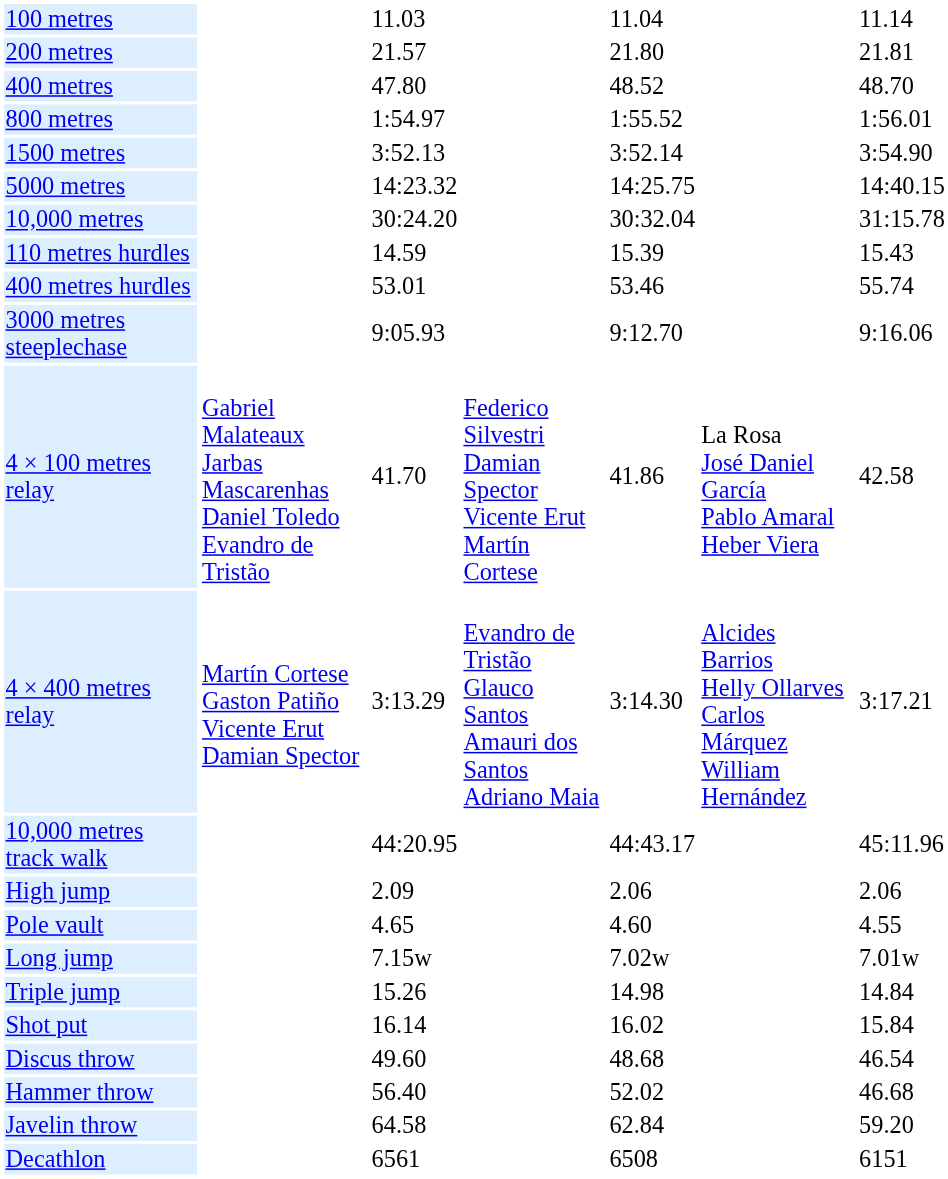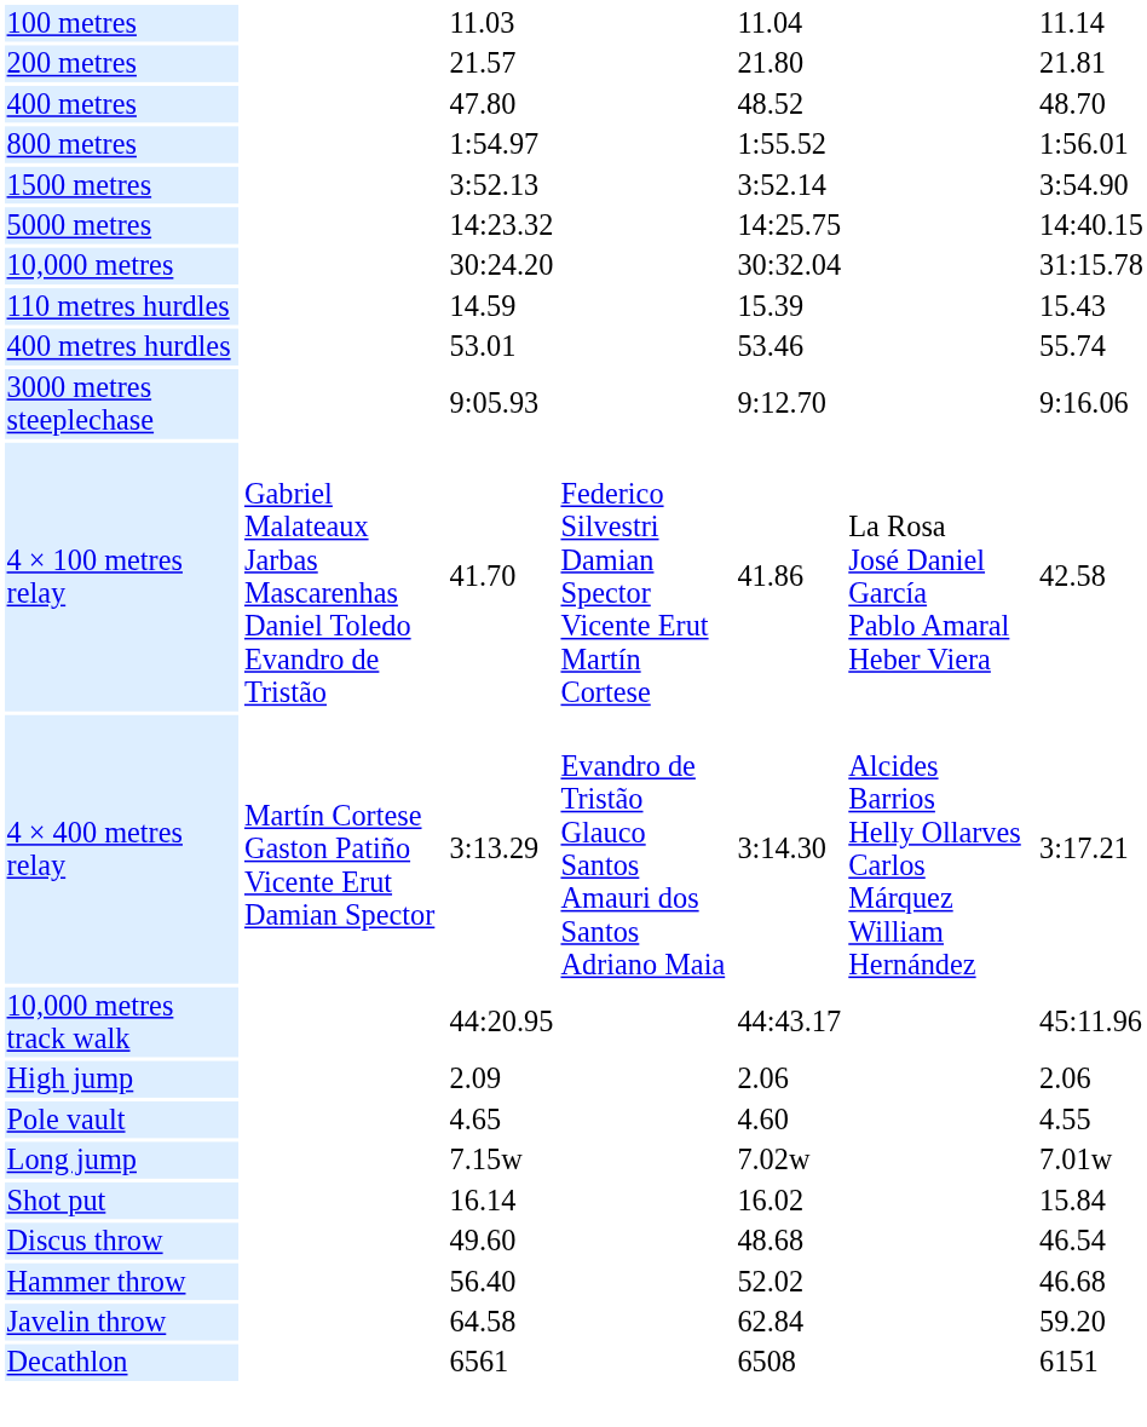- row: Triple jump | 15.26 | 14.98 | 14.84
